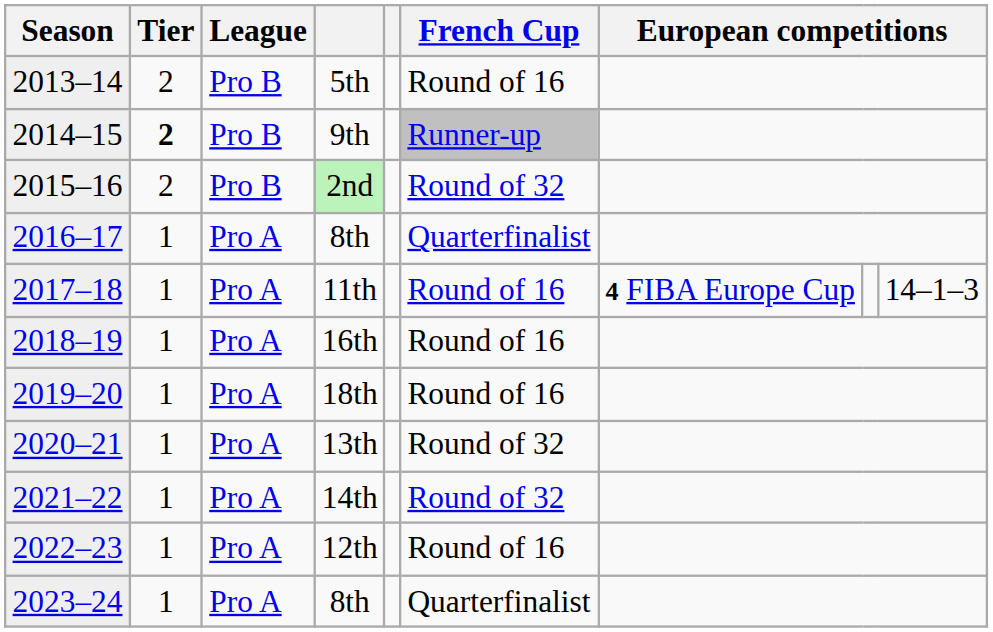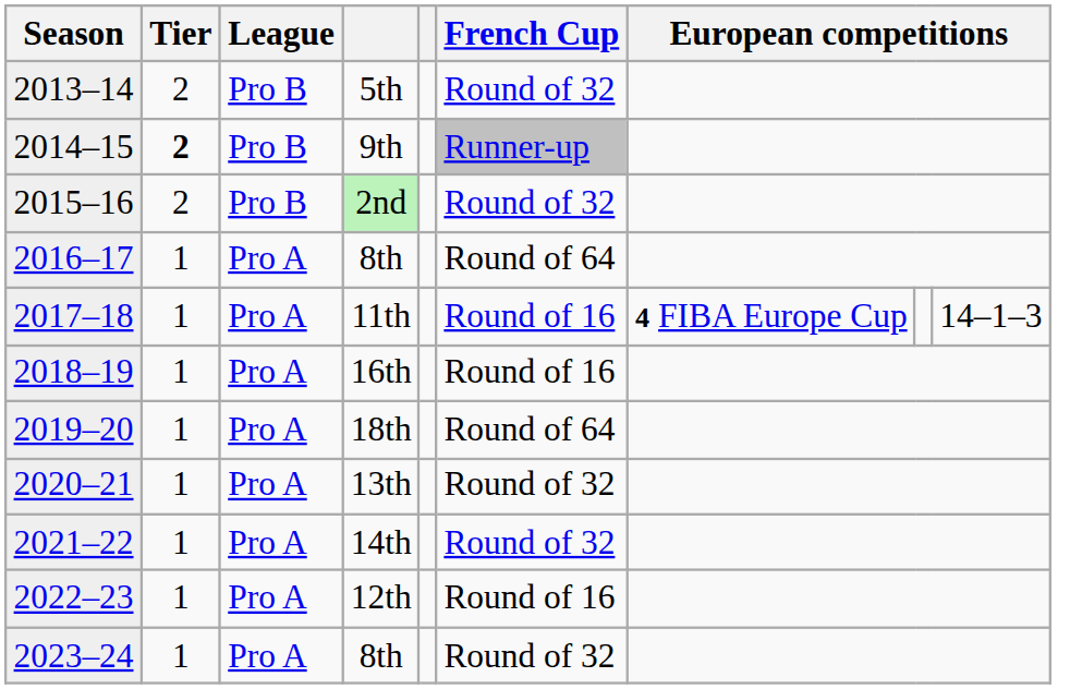5th | French Cup: Round of 16 -> Round of 32
2016–17 / 8th | French Cup: Quarterfinalist -> Round of 64
18th | French Cup: Round of 16 -> Round of 64
2023–24 / 8th | French Cup: Quarterfinalist -> Round of 32
